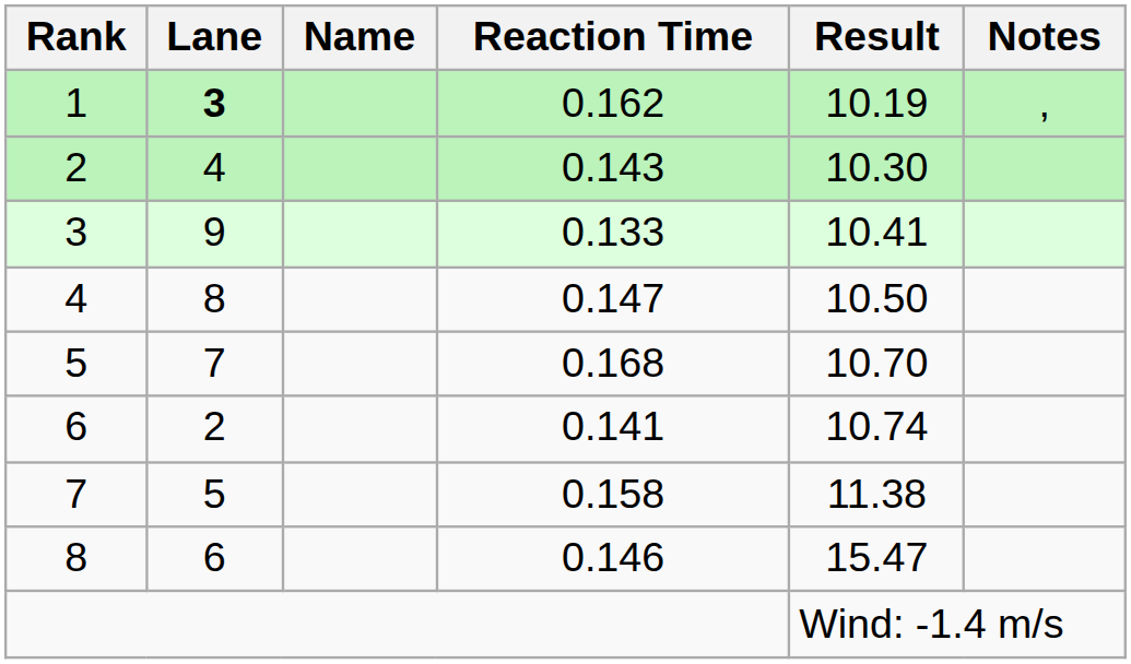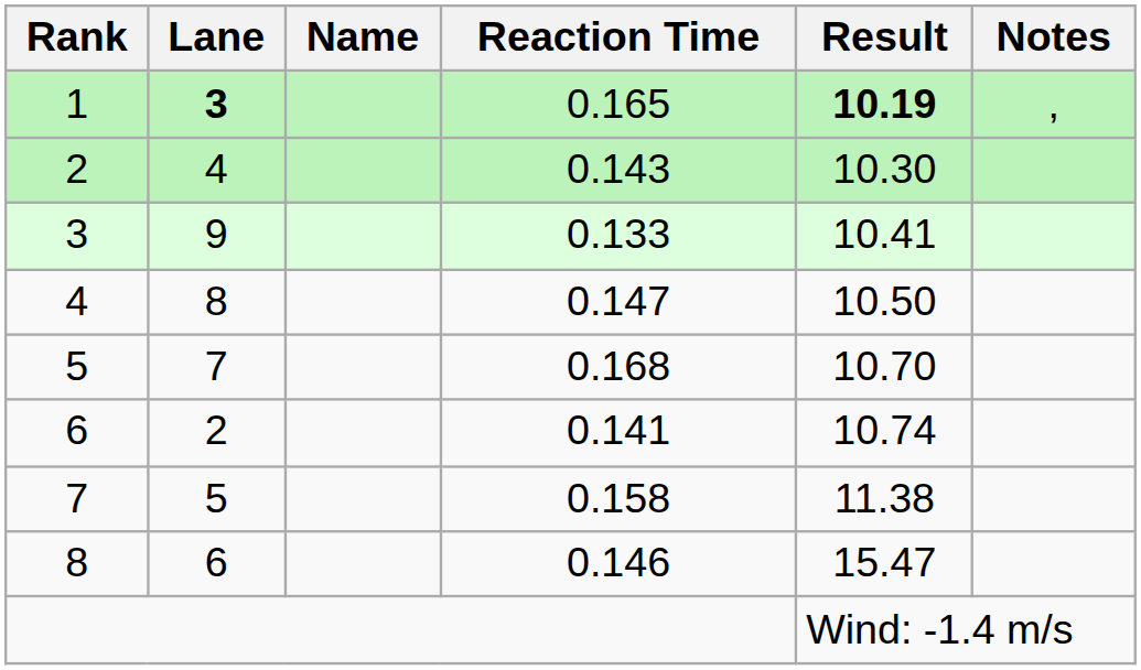1 | Reaction Time: 0.162 -> 0.165
1 | Result: normal -> bold
